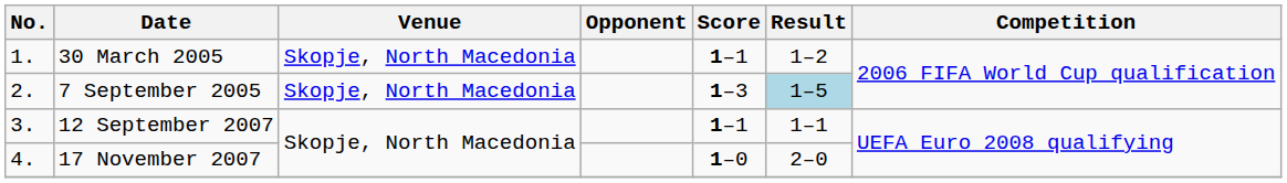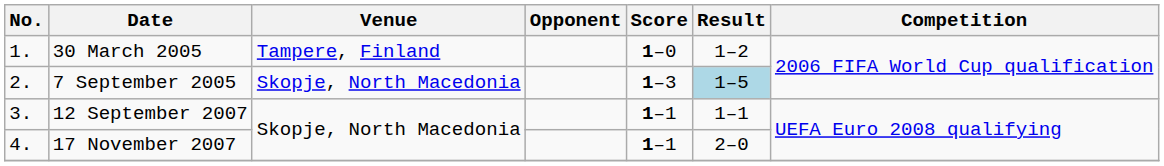30 March 2005 | Venue: Skopje, North Macedonia -> Tampere, Finland
30 March 2005 | Score: 1–1 -> 1–0
17 November 2007 | Score: 1–0 -> 1–1
